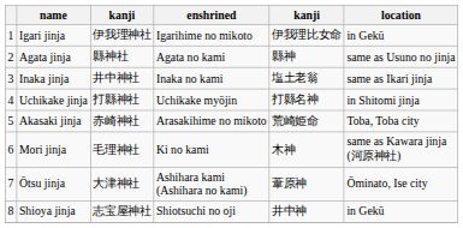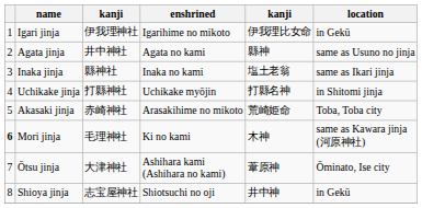Agata jinja | column 3: 縣神社 -> 井中神社
Inaka jinja | column 3: 井中神社 -> 縣神社
Mori jinja | column 1: normal -> bold
